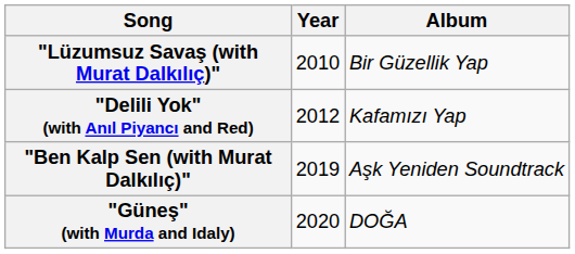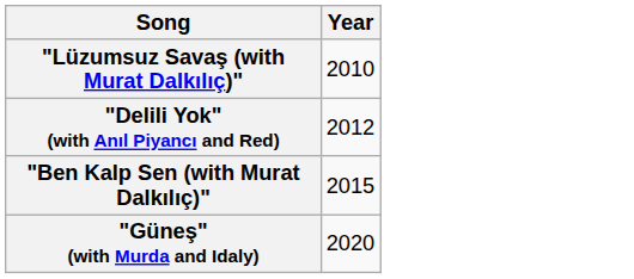- column: Album | Bir Güzellik Yap | Kafamızı Yap | Aşk Yeniden Soundtrack | DOĞA
"Ben Kalp Sen (with Murat Dalkılıç)" | Year: 2019 -> 2015
